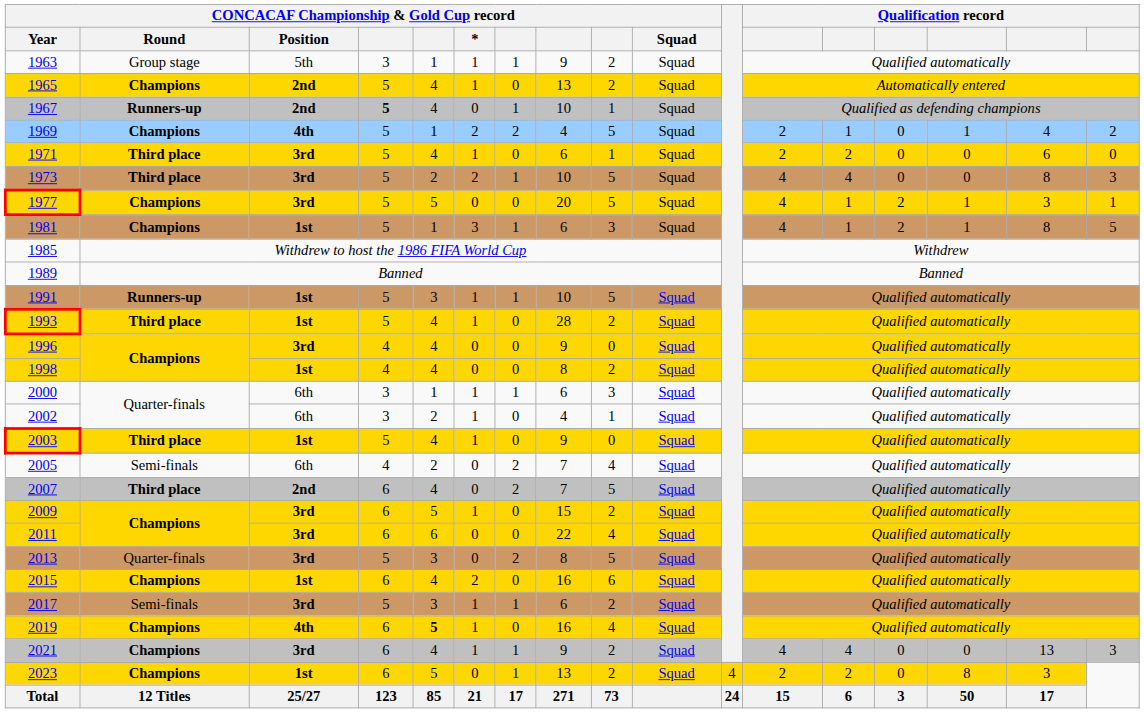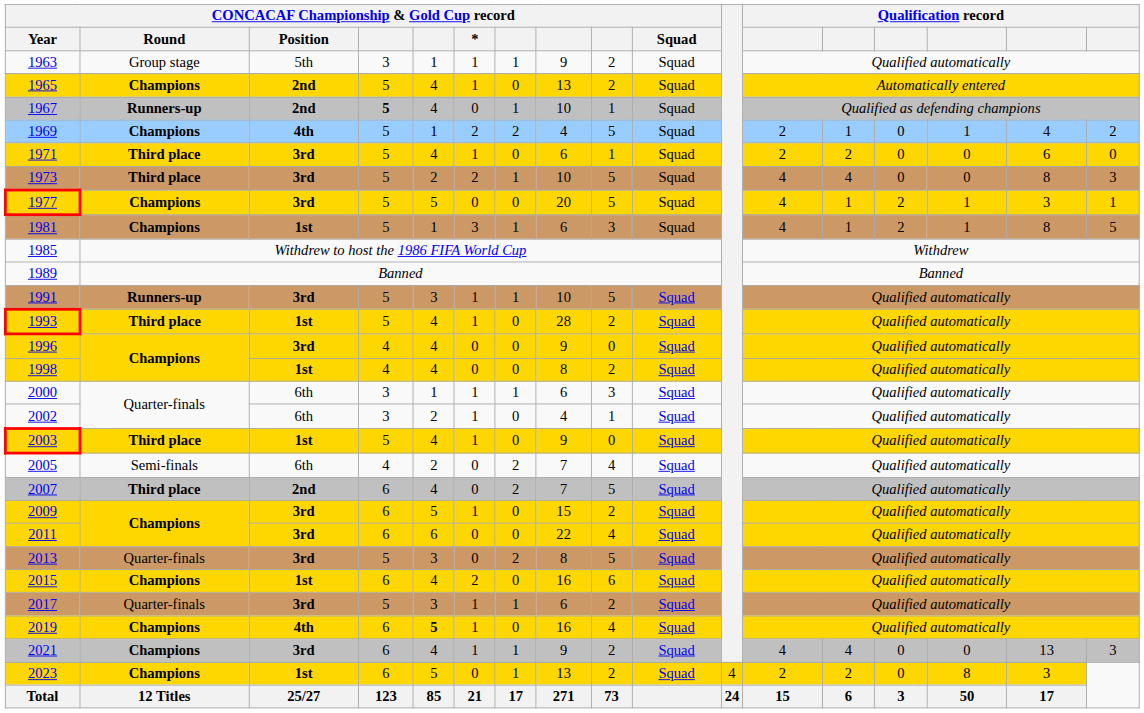1991 | CONCACAF Championship & Gold Cup record / Position: 1st -> 3rd
2017 | CONCACAF Championship & Gold Cup record / Round: Semi-finals -> Quarter-finals
